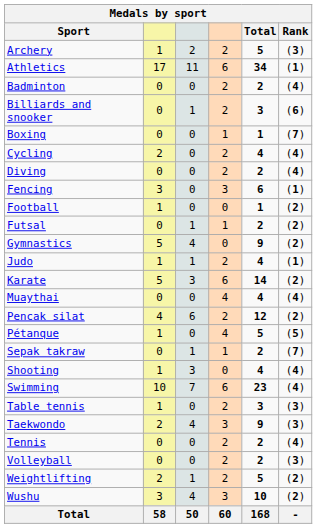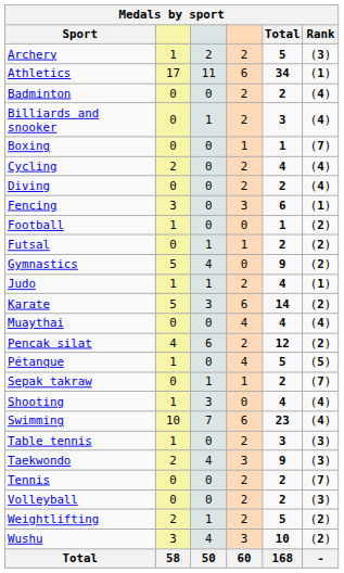Billiards and snooker | Rank: (6) -> (4)
Tennis | Rank: (4) -> (7)
